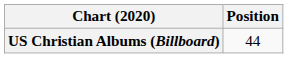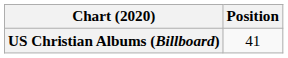US Christian Albums (Billboard) | Position: 44 -> 41
